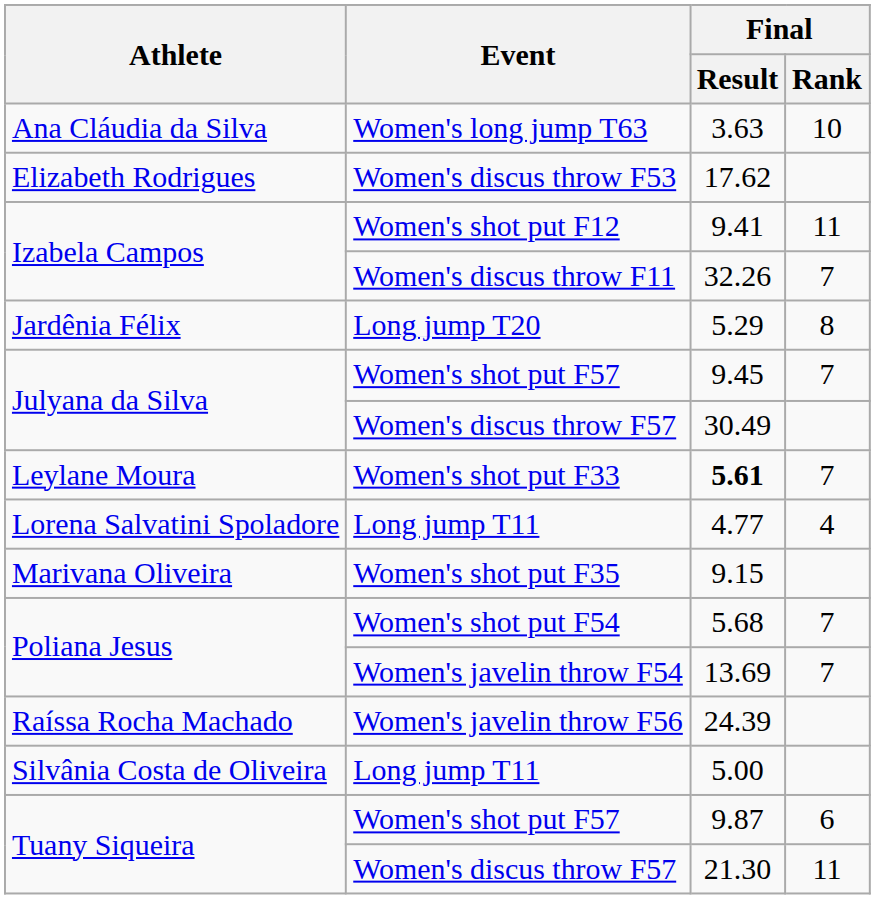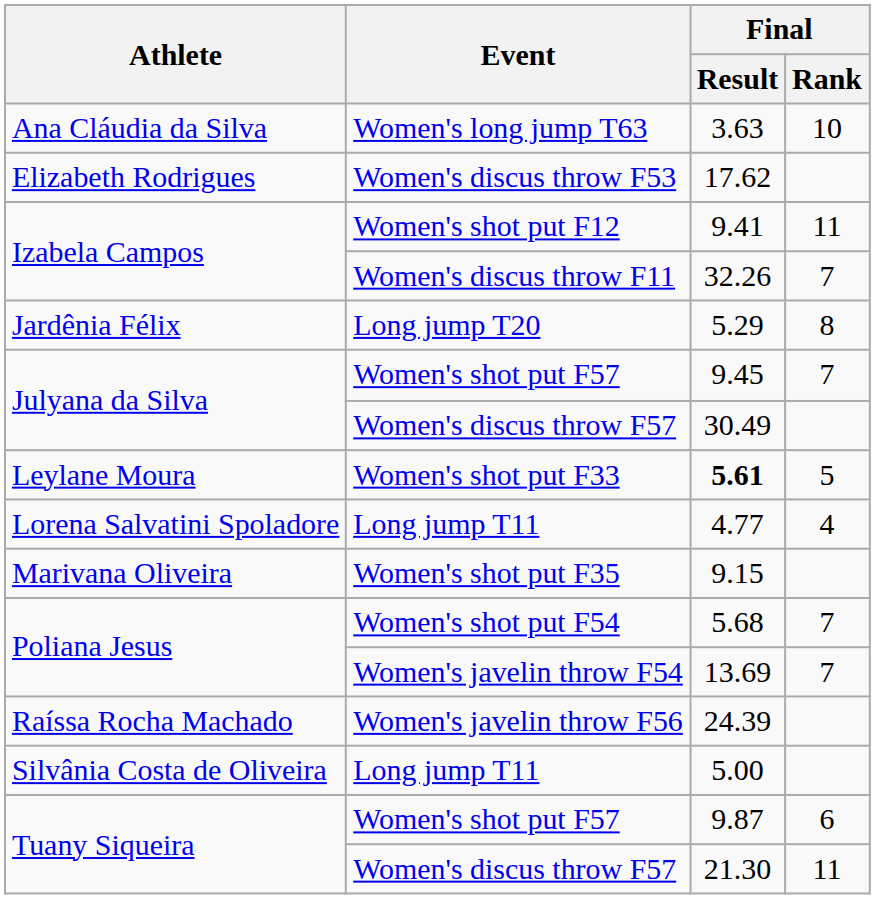5.61 | Final / Rank: 7 -> 5
